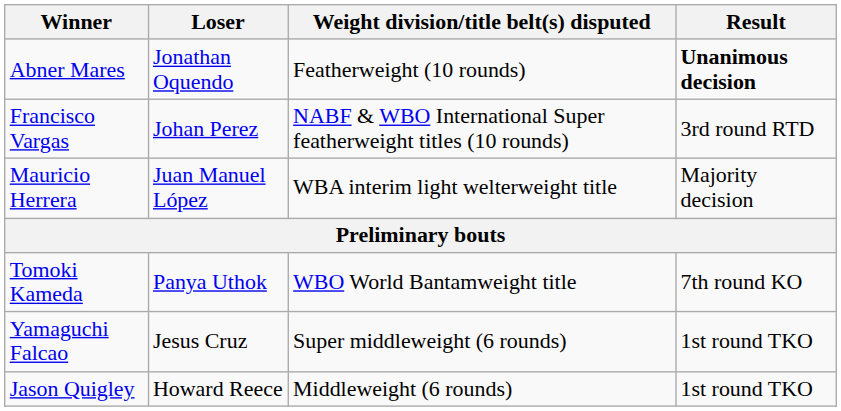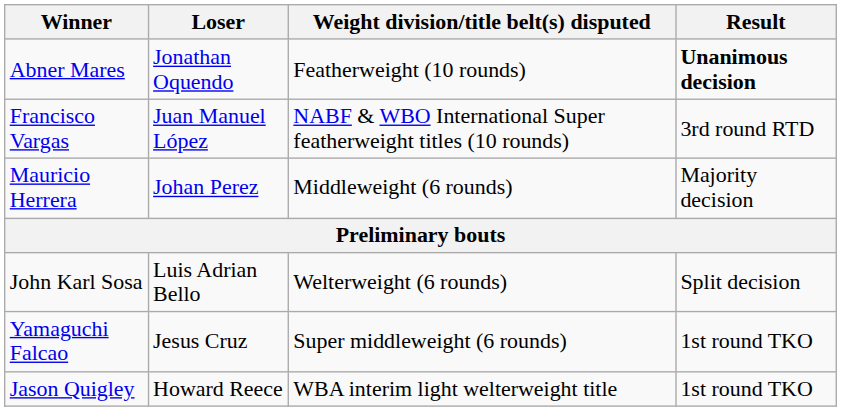Francisco Vargas | Loser: Johan Perez -> Juan Manuel López
Mauricio Herrera | Loser: Juan Manuel López -> Johan Perez
Mauricio Herrera | Weight division/title belt(s) disputed: WBA interim light welterweight title -> Middleweight (6 rounds)
- row: Tomoki Kameda | Panya Uthok | WBO World Bantamweight title | 7th round KO
+ row: John Karl Sosa | Luis Adrian Bello | Welterweight (6 rounds) | Split decision
Jason Quigley | Weight division/title belt(s) disputed: Middleweight (6 rounds) -> WBA interim light welterweight title
